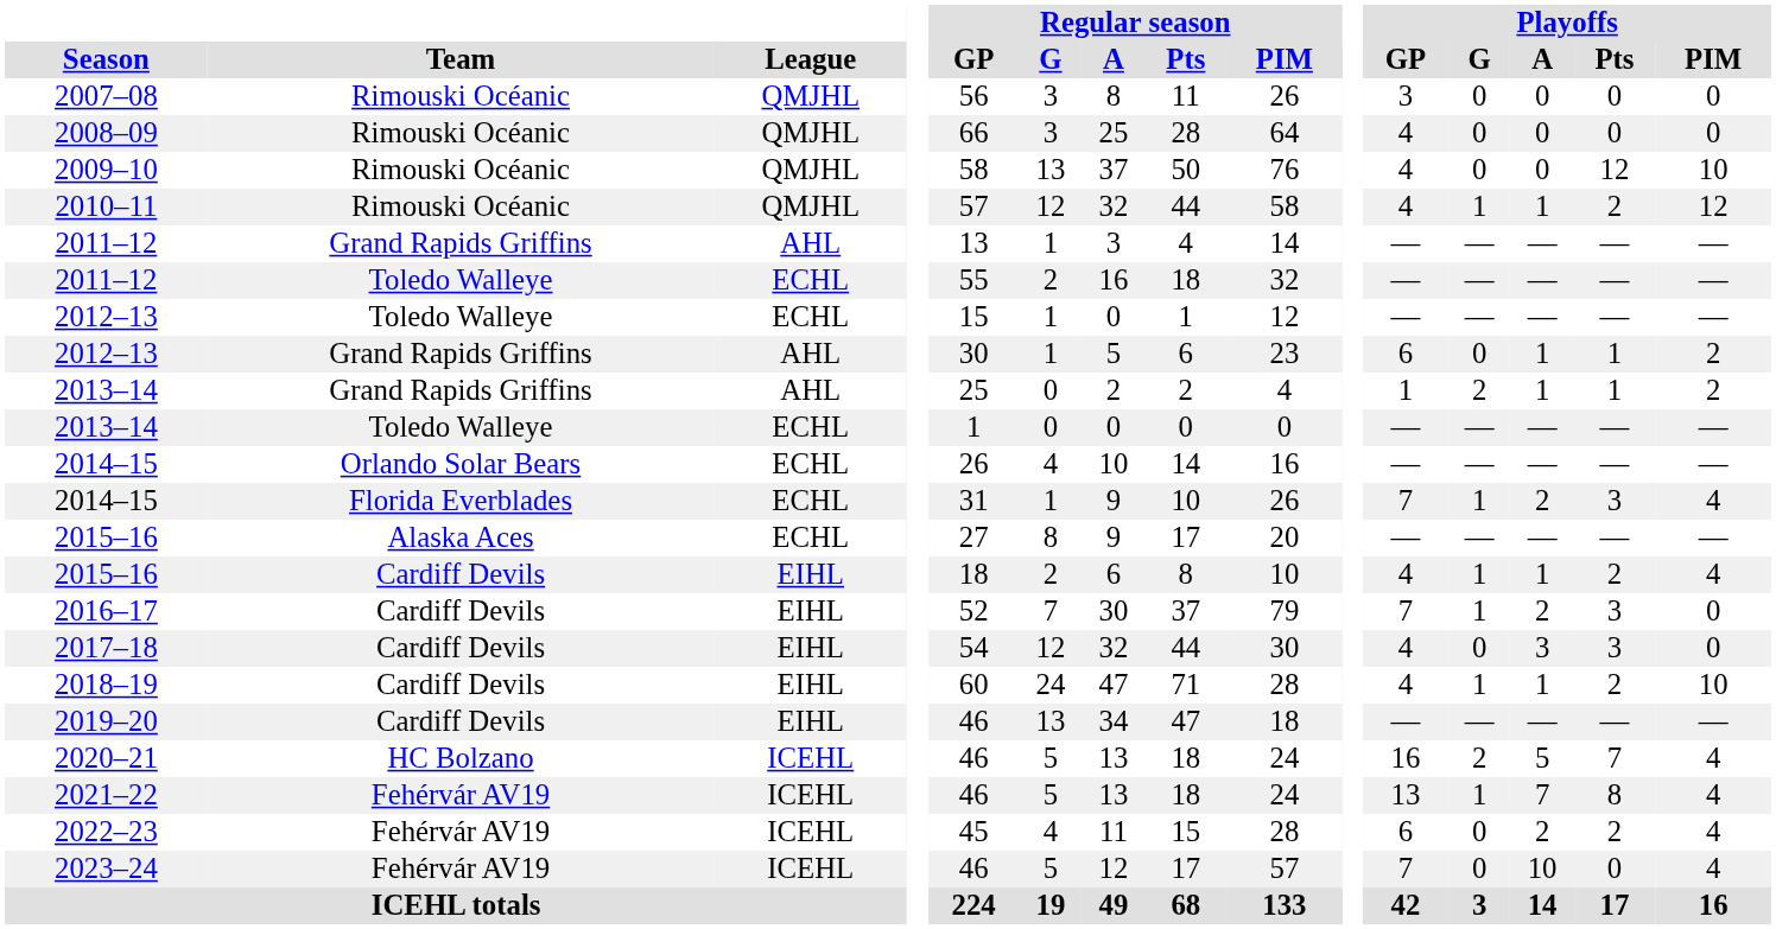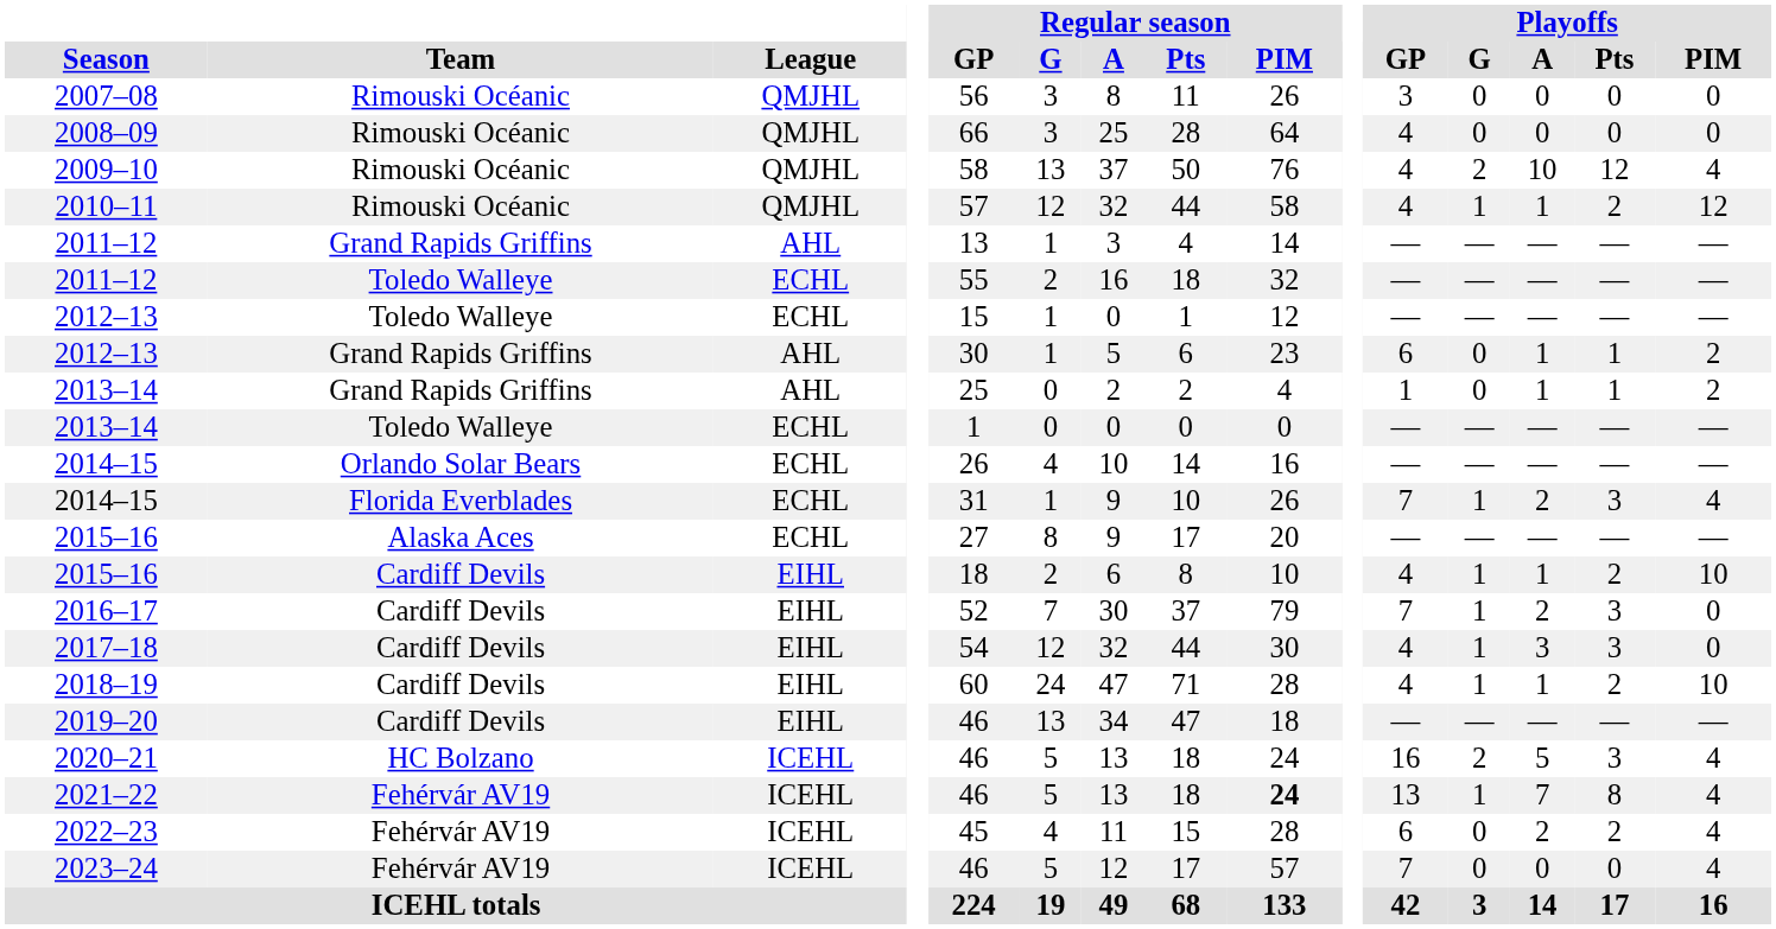2009–10 | Playoffs / G: 0 -> 2
2009–10 | Playoffs / A: 0 -> 10
2009–10 | Playoffs / PIM: 10 -> 4
2013–14 / Grand Rapids Griffins | Playoffs / G: 2 -> 0
2015–16 / Cardiff Devils | Playoffs / PIM: 4 -> 10
2017–18 | Playoffs / G: 0 -> 1
2020–21 | Playoffs / Pts: 7 -> 3
2021–22 | Regular season / PIM: normal -> bold
2023–24 | Playoffs / A: 10 -> 0
